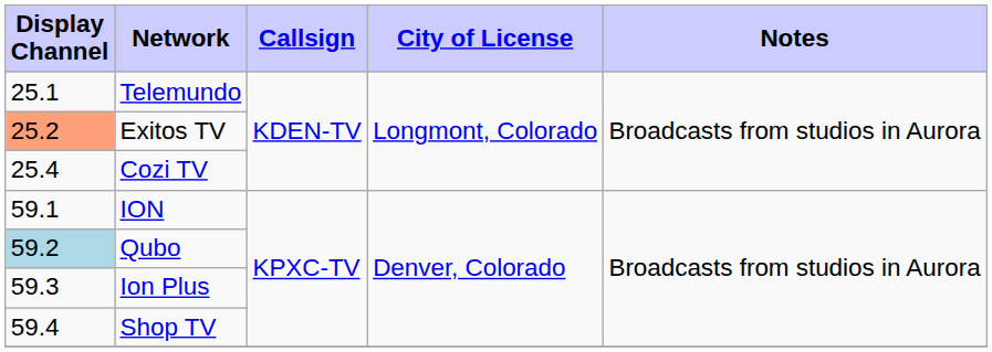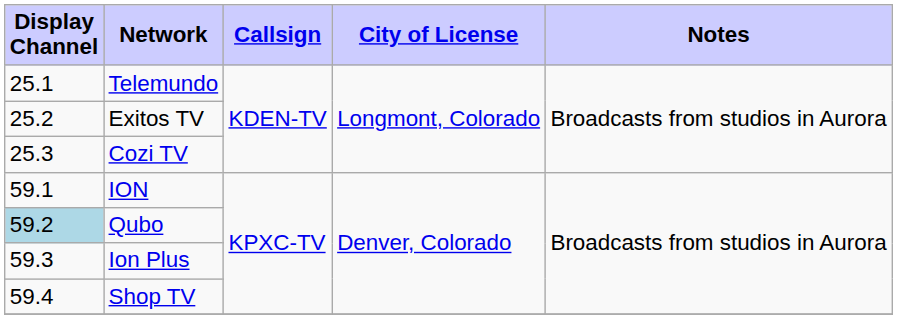Exitos TV | Display Channel: lightsalmon background -> no background
Cozi TV | Display Channel: 25.4 -> 25.3
